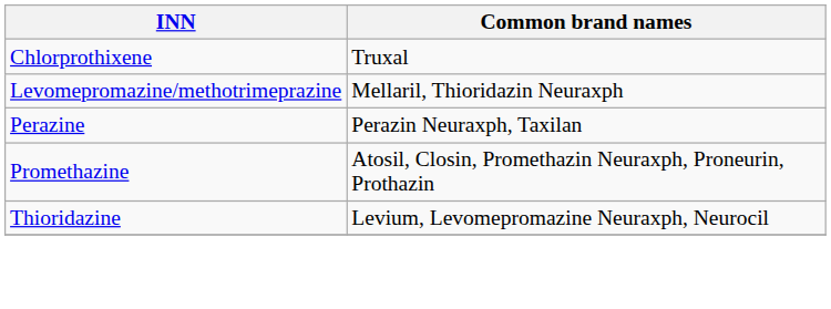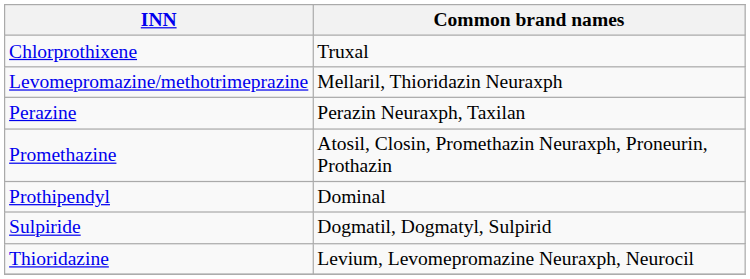+ row: Prothipendyl | Dominal
+ row: Sulpiride | Dogmatil, Dogmatyl, Sulpirid
